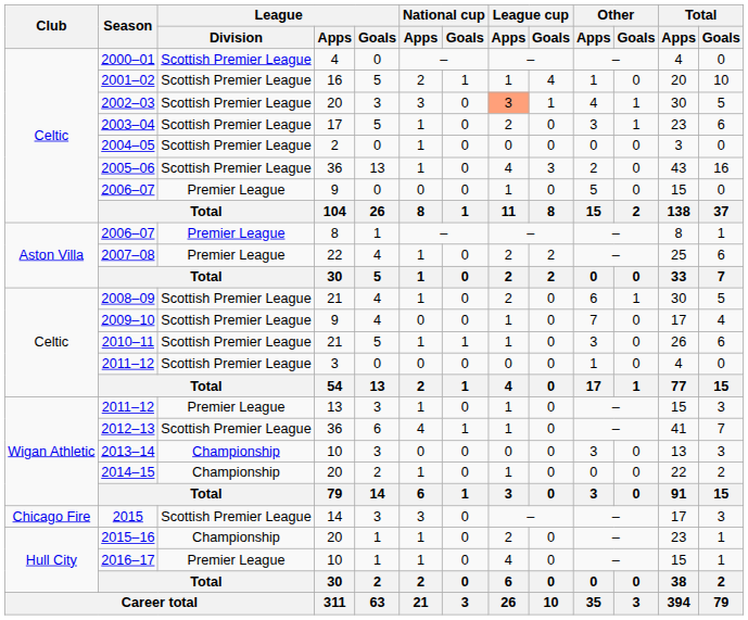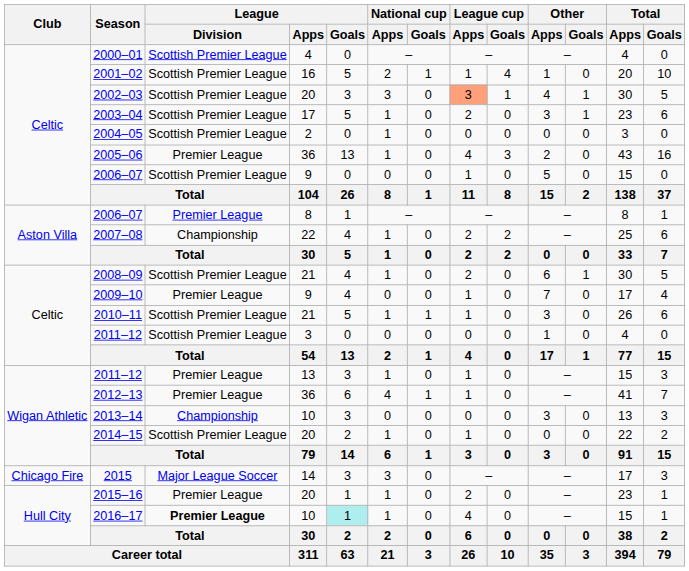2005–06 | League / Division: Scottish Premier League -> Premier League
2006–07 / 9 | League / Division: Premier League -> Scottish Premier League
2007–08 | League / Division: Premier League -> Championship
2009–10 | League / Division: Scottish Premier League -> Premier League
2012–13 | League / Division: Scottish Premier League -> Premier League
2014–15 | League / Division: Championship -> Scottish Premier League
2015 | League / Division: Scottish Premier League -> Major League Soccer
2015–16 | League / Division: Championship -> Premier League
2016–17 | League / Division: normal -> bold
2016–17 | League / Goals: no background -> paleturquoise background
